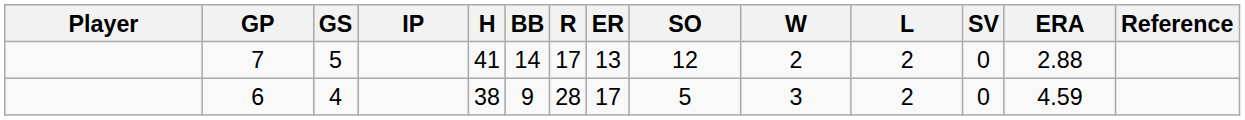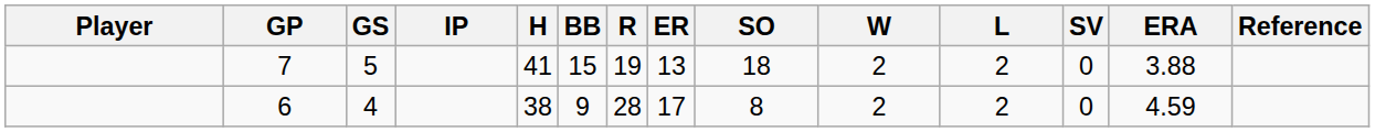7 | BB: 14 -> 15
7 | R: 17 -> 19
7 | SO: 12 -> 18
7 | ERA: 2.88 -> 3.88
6 | SO: 5 -> 8
6 | W: 3 -> 2
